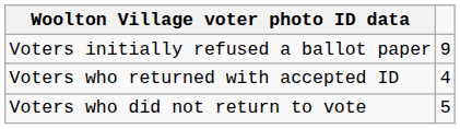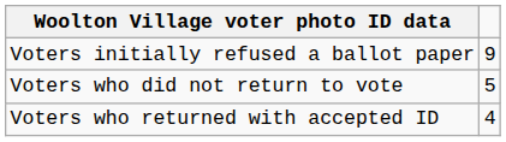rows swapped: Voters who returned with accepted ID <-> Voters who did not return to vote
